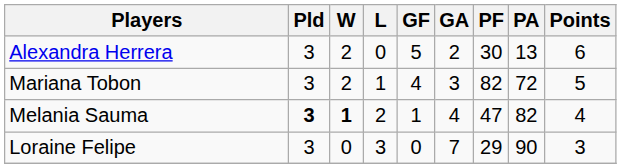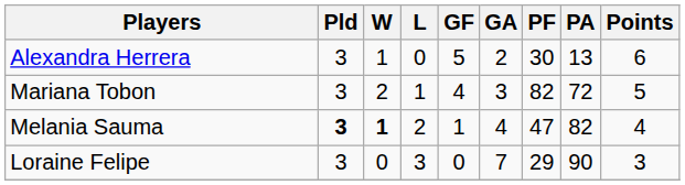Alexandra Herrera | W: 2 -> 1
